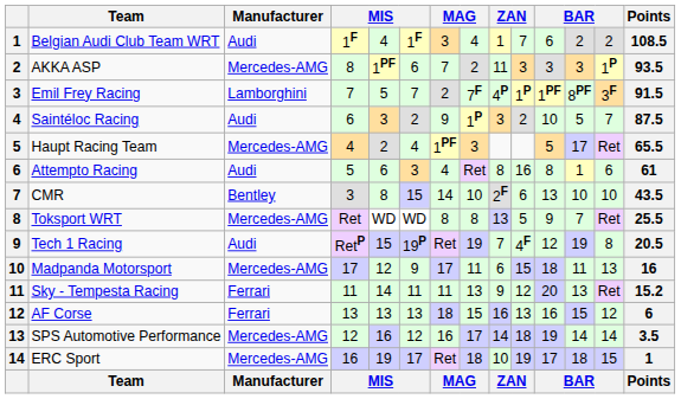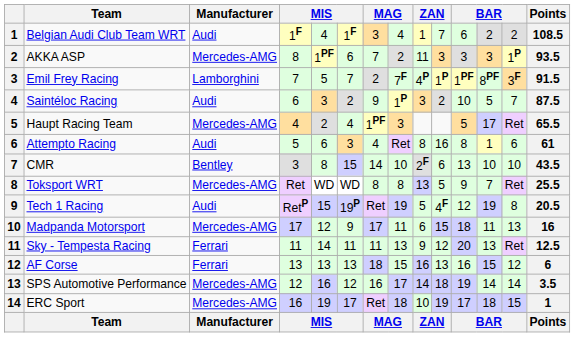Tech 1 Racing | column 9: 7 -> 5
Sky - Tempesta Racing | Points: 15.2 -> 12.5
